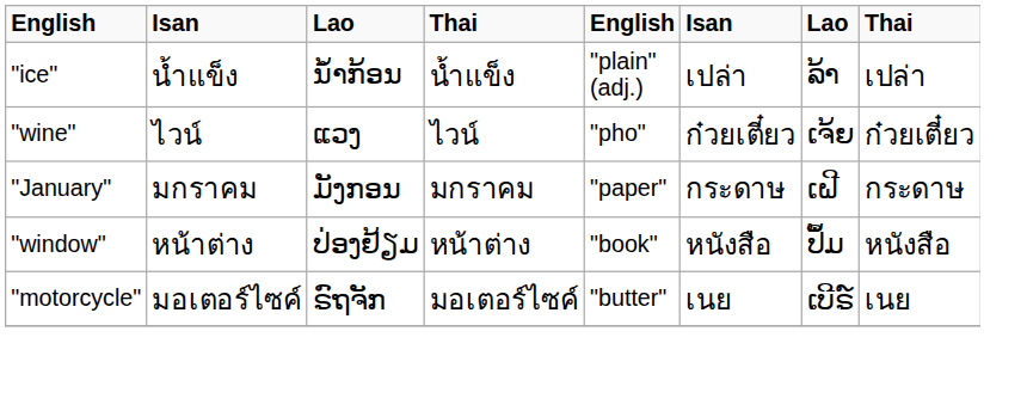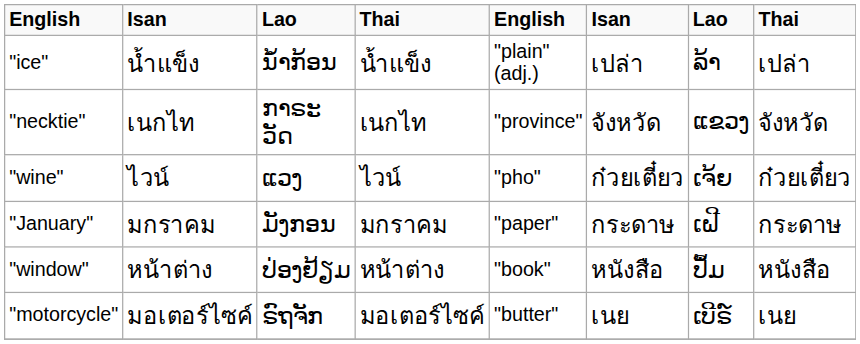+ row: "necktie" | เนกไท | ກາຣະວັດ | เนกไท | "province" | จังหวัด | ແຂວງ | จังหวัด
